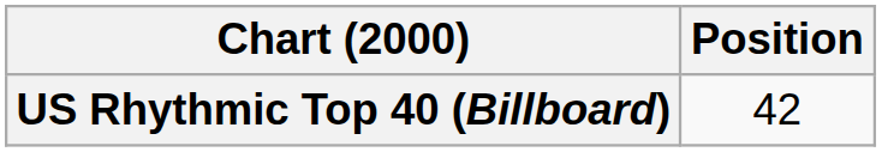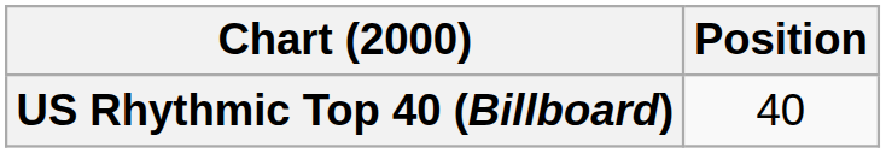US Rhythmic Top 40 (Billboard) | Position: 42 -> 40
